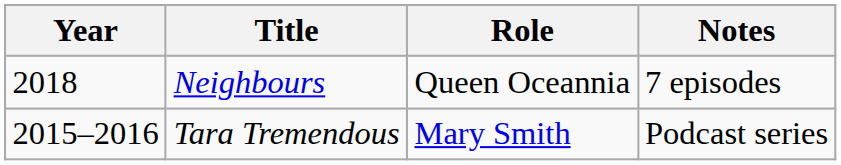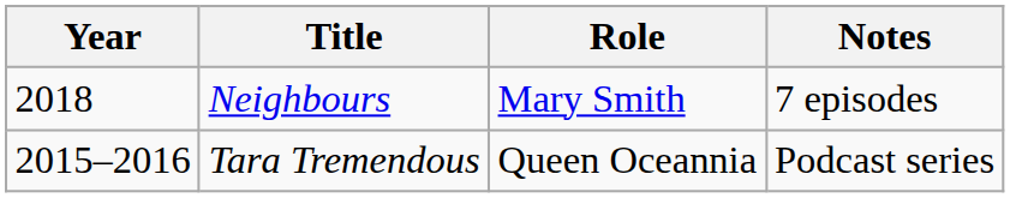Neighbours | Role: Queen Oceannia -> Mary Smith
Tara Tremendous | Role: Mary Smith -> Queen Oceannia
